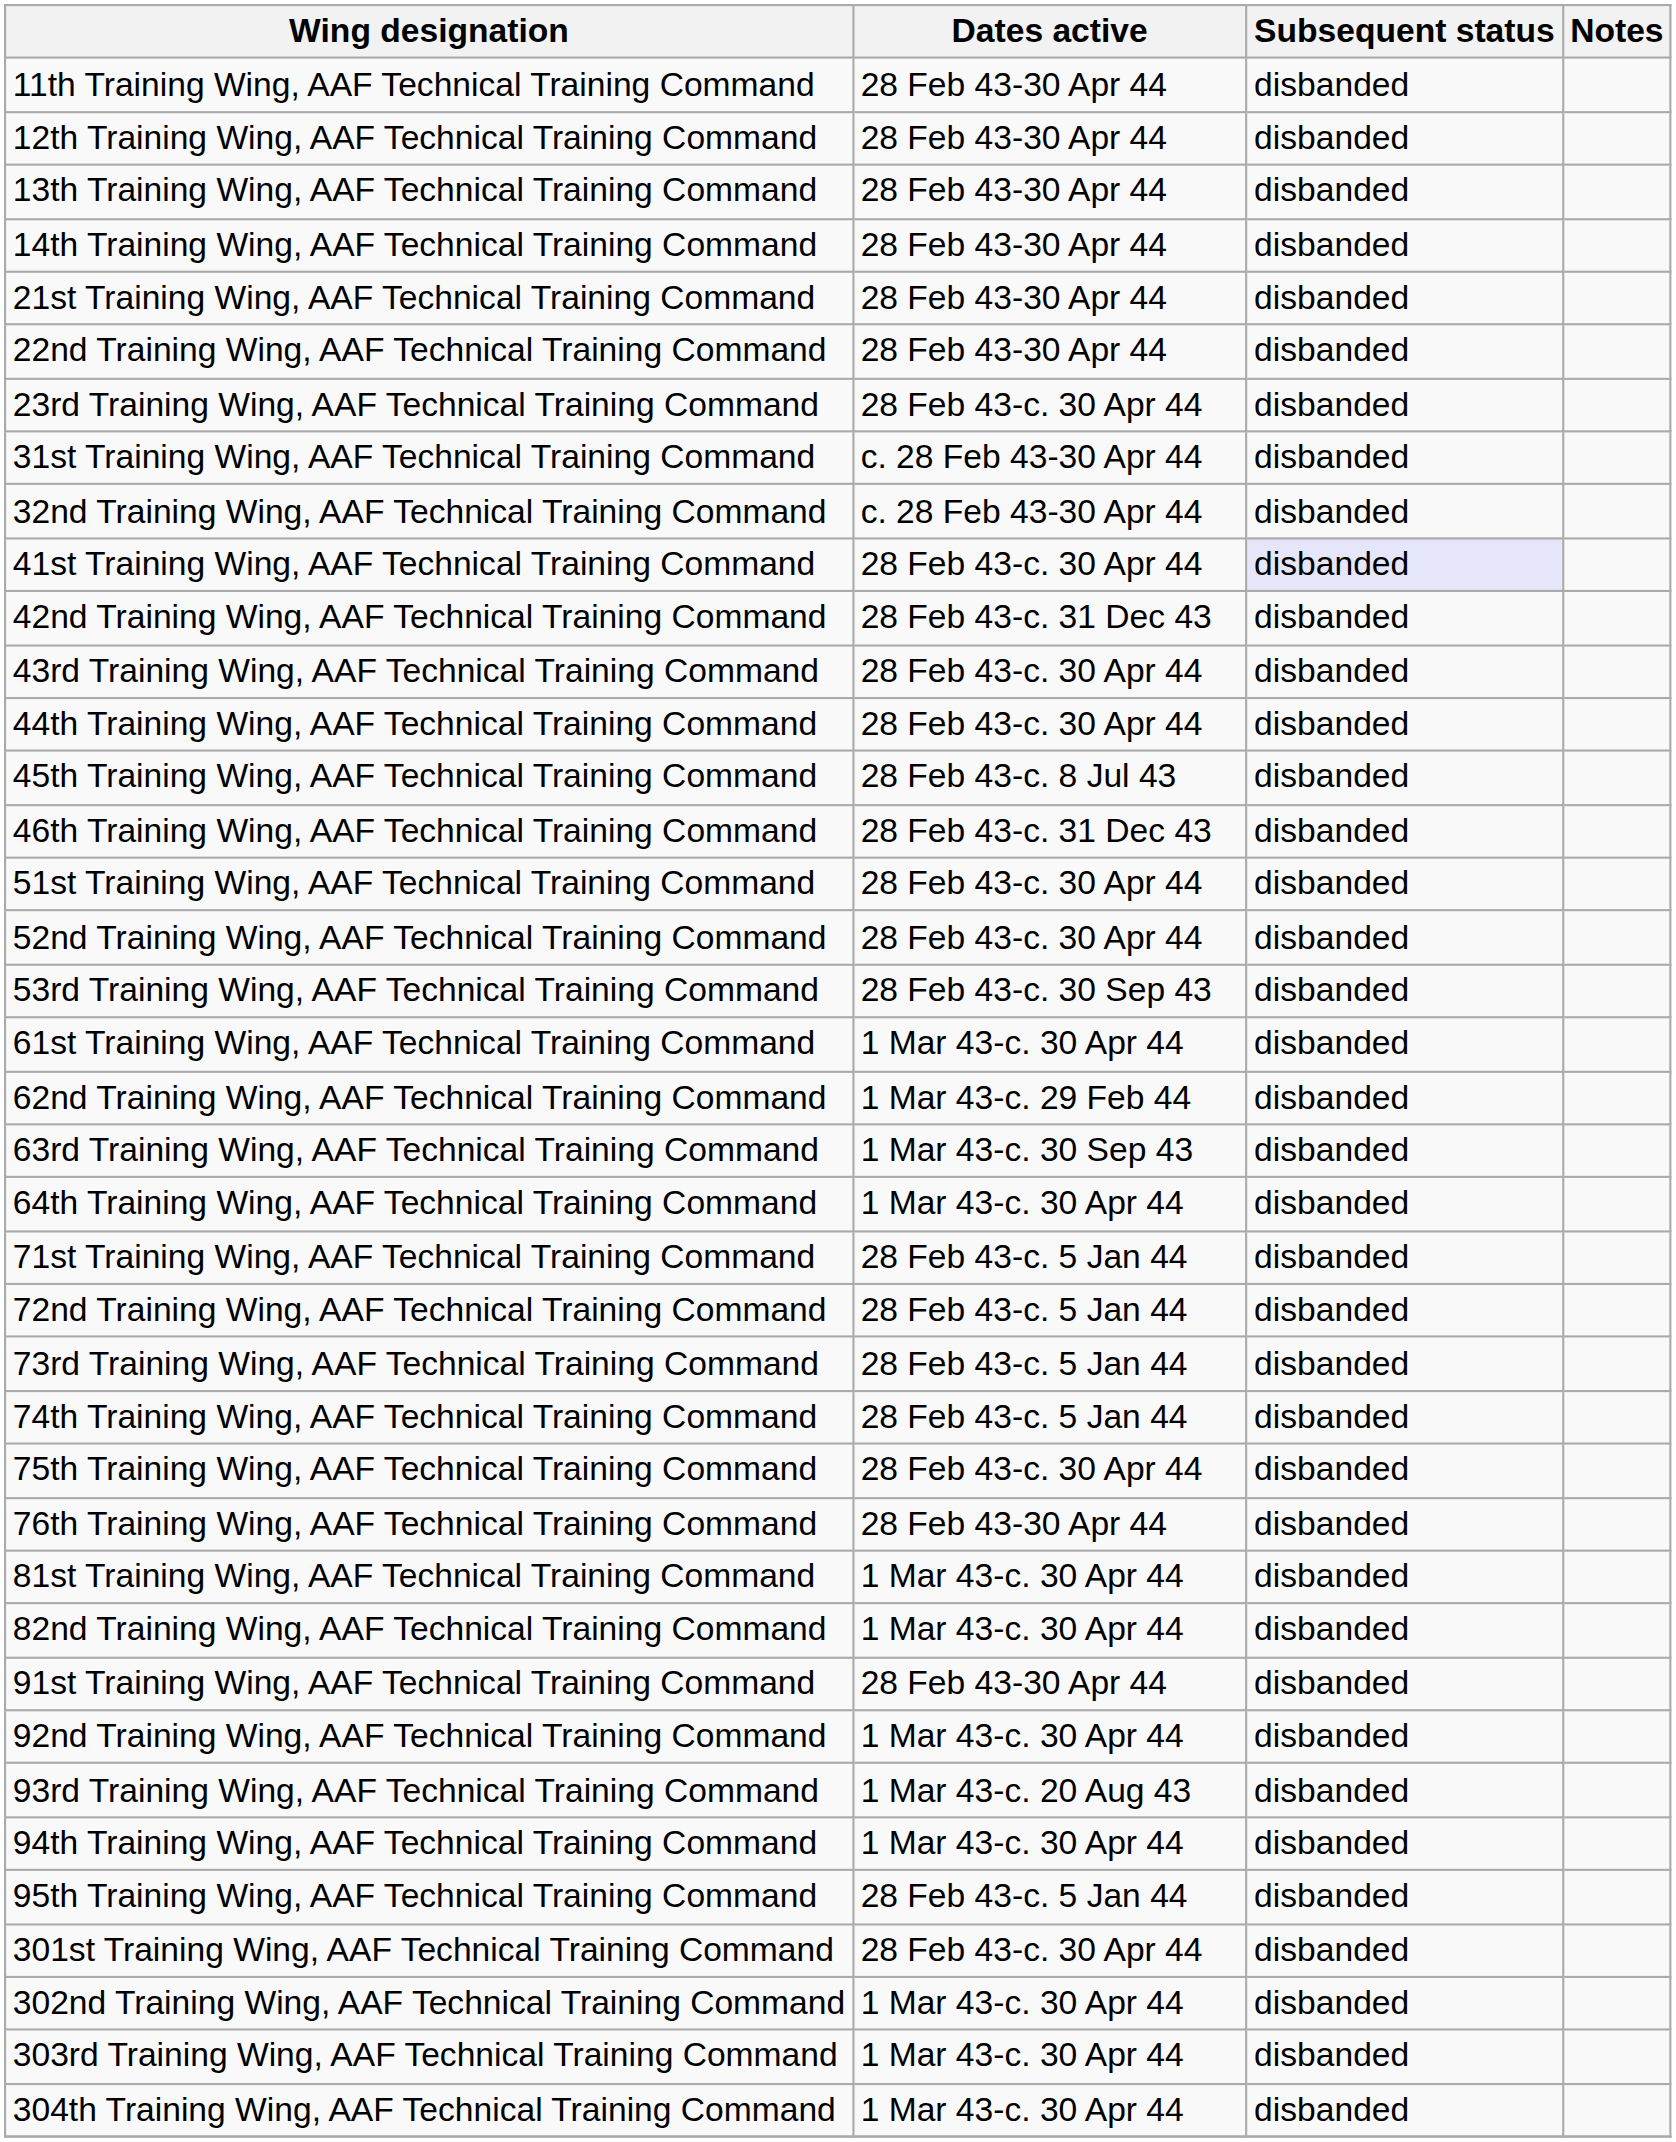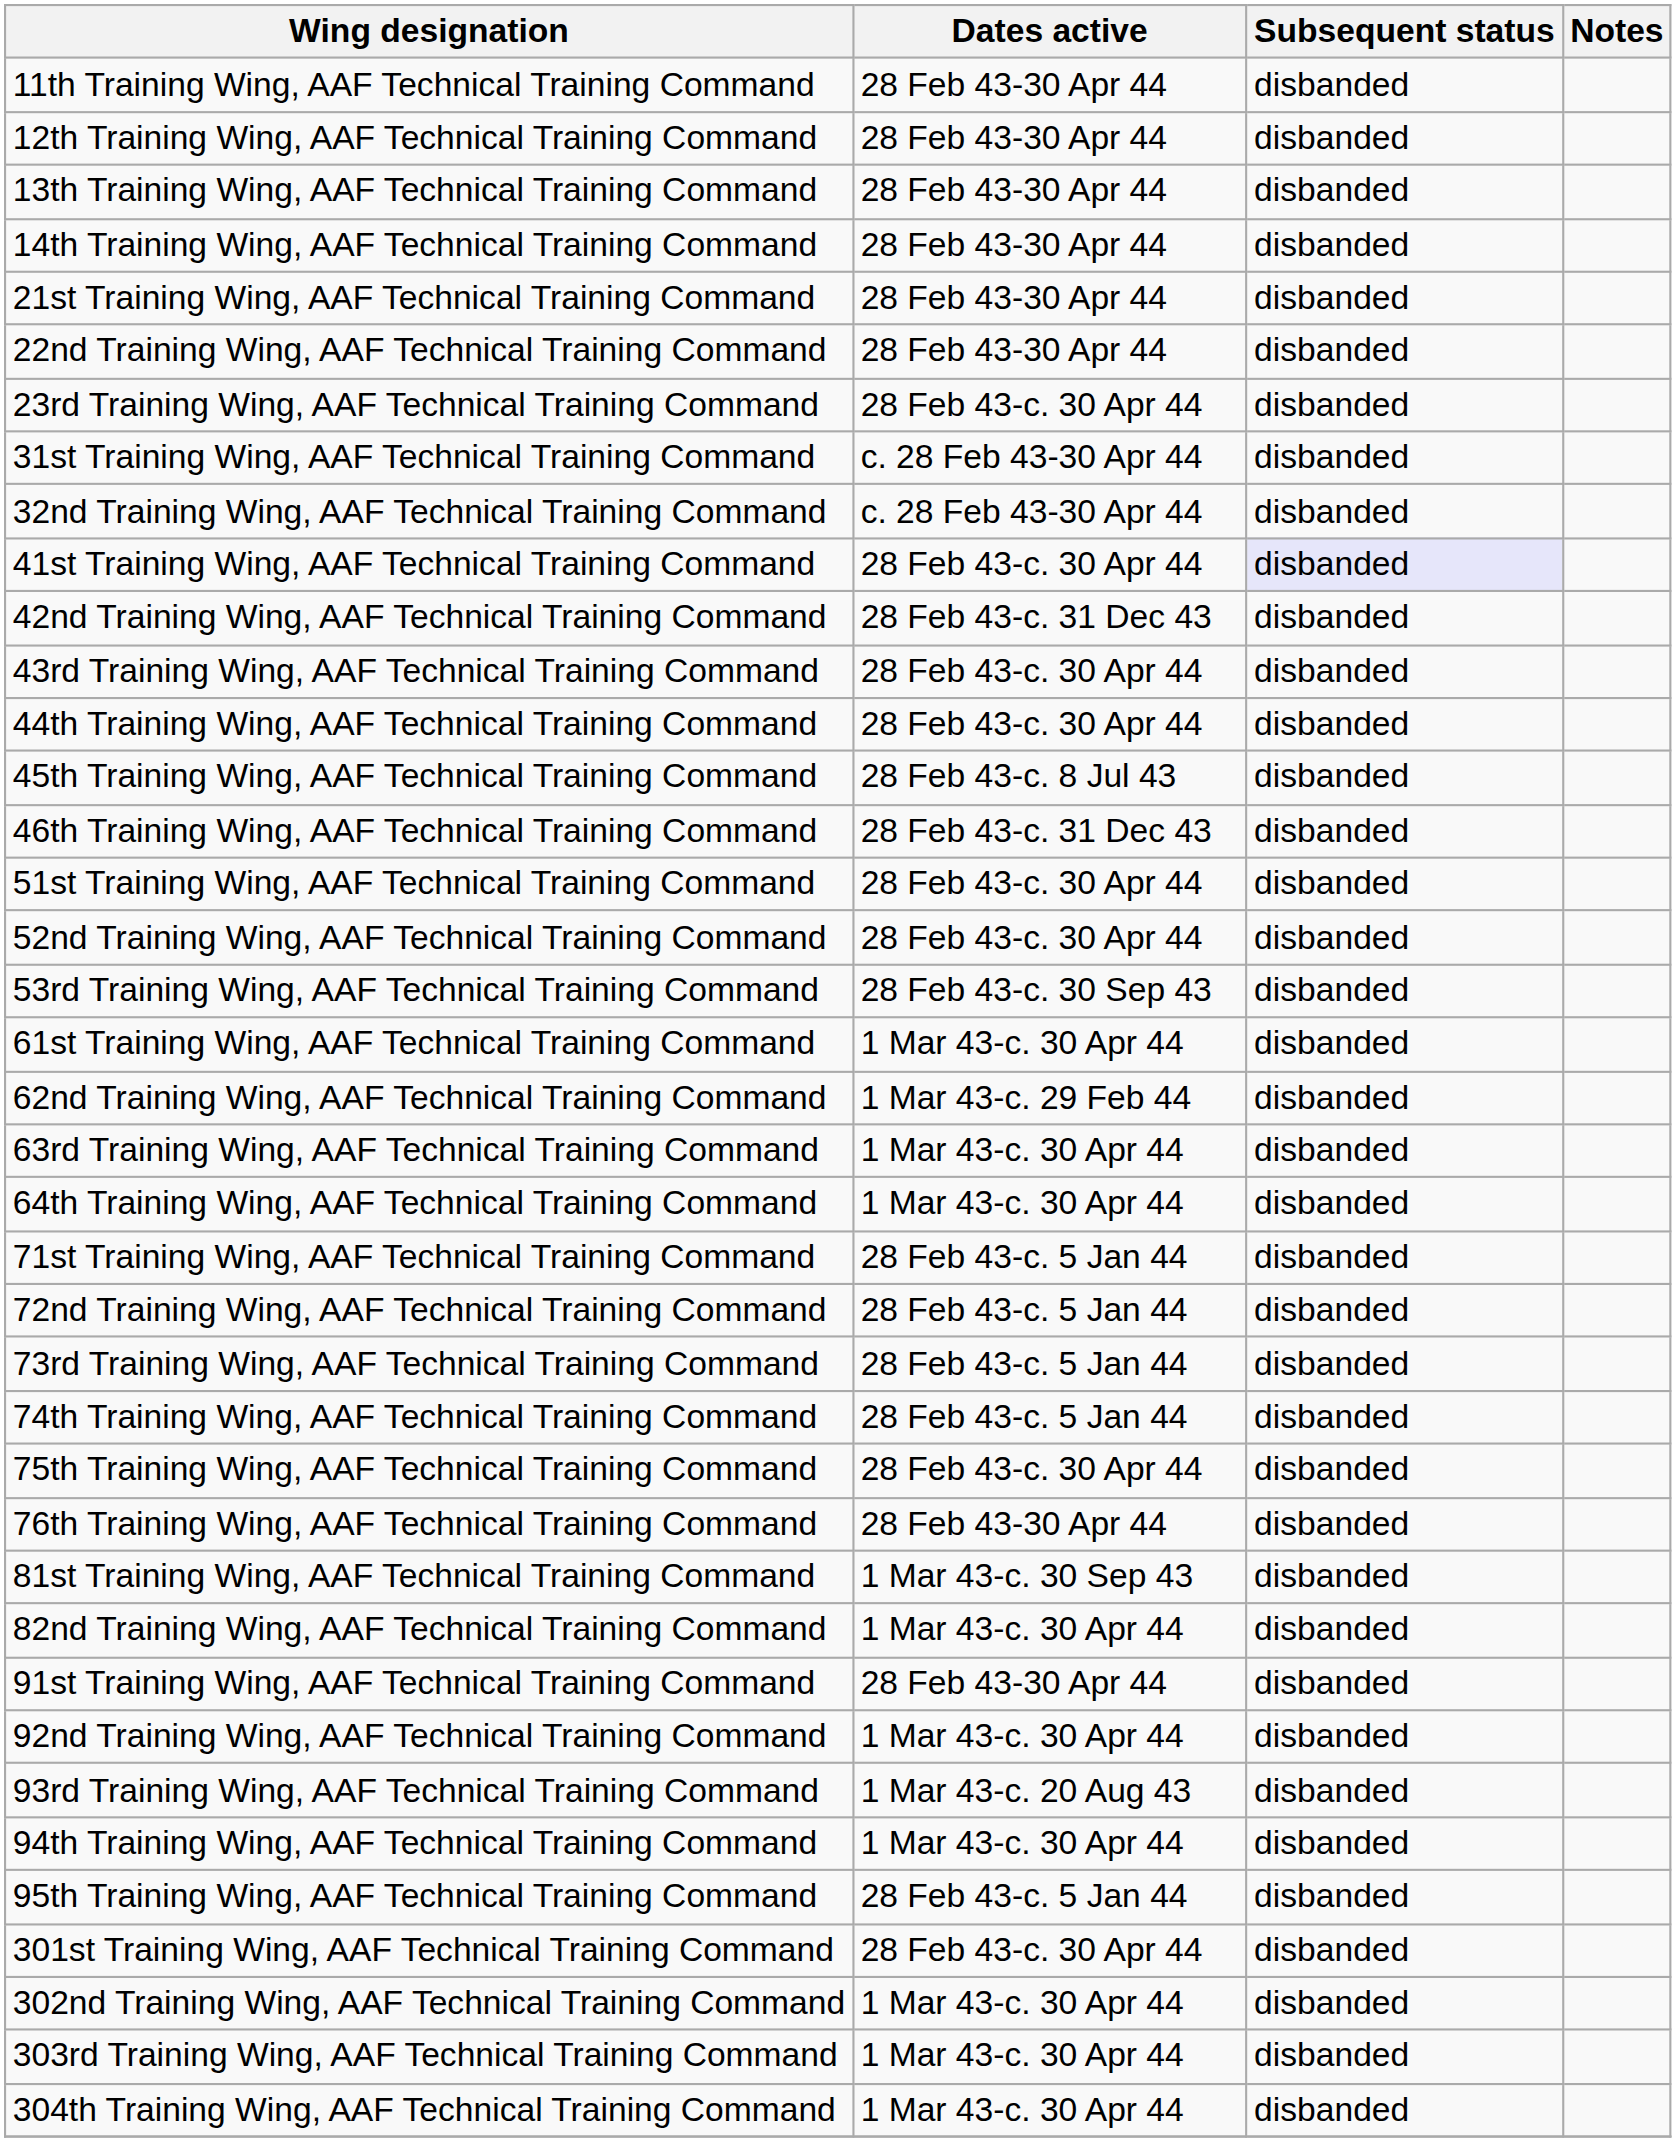63rd Training Wing, AAF Technical Training Command | Dates active: 1 Mar 43-c. 30 Sep 43 -> 1 Mar 43-c. 30 Apr 44
81st Training Wing, AAF Technical Training Command | Dates active: 1 Mar 43-c. 30 Apr 44 -> 1 Mar 43-c. 30 Sep 43
